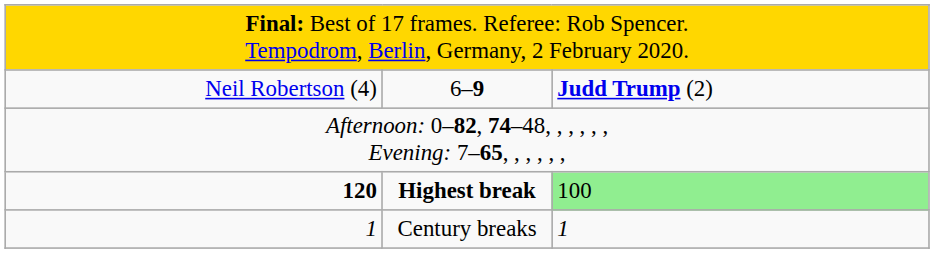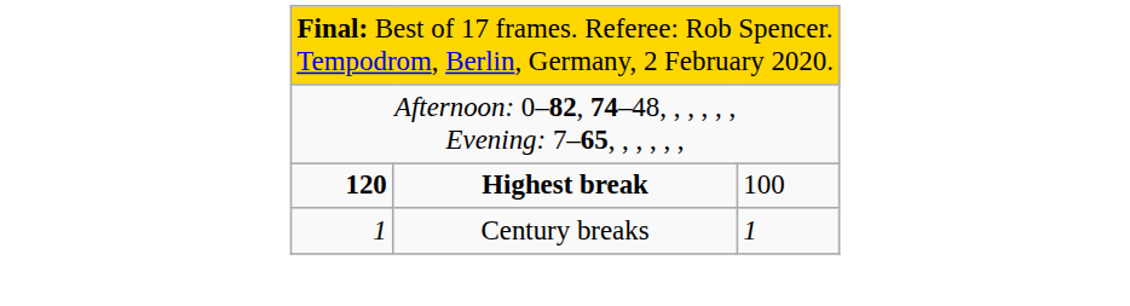- row: Neil Robertson (4) | 6–9 | Judd Trump (2)
120 | column 3: lightgreen background -> no background
